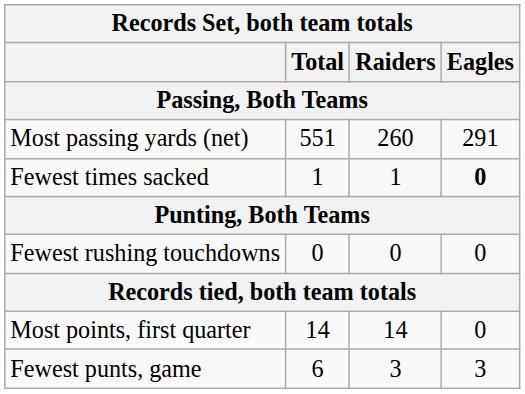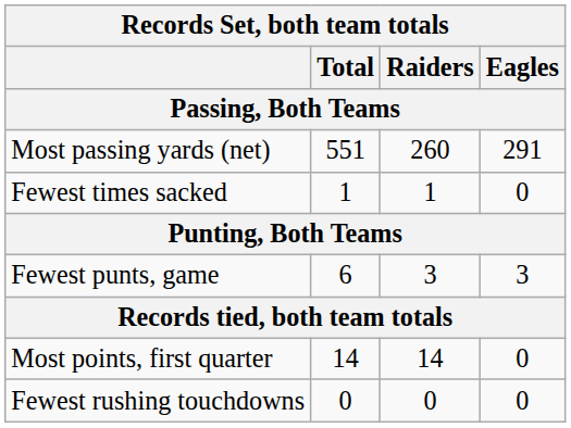Fewest times sacked | Eagles: bold -> normal
rows swapped: Fewest punts, game <-> Fewest rushing touchdowns
